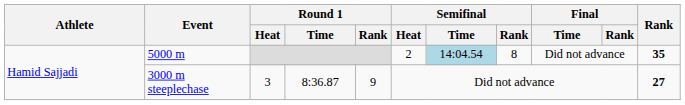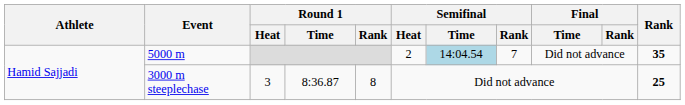5000 m | Semifinal / Rank: 8 -> 7
3000 m steeplechase | Round 1 / Rank: 9 -> 8
3000 m steeplechase | Rank: 27 -> 25
